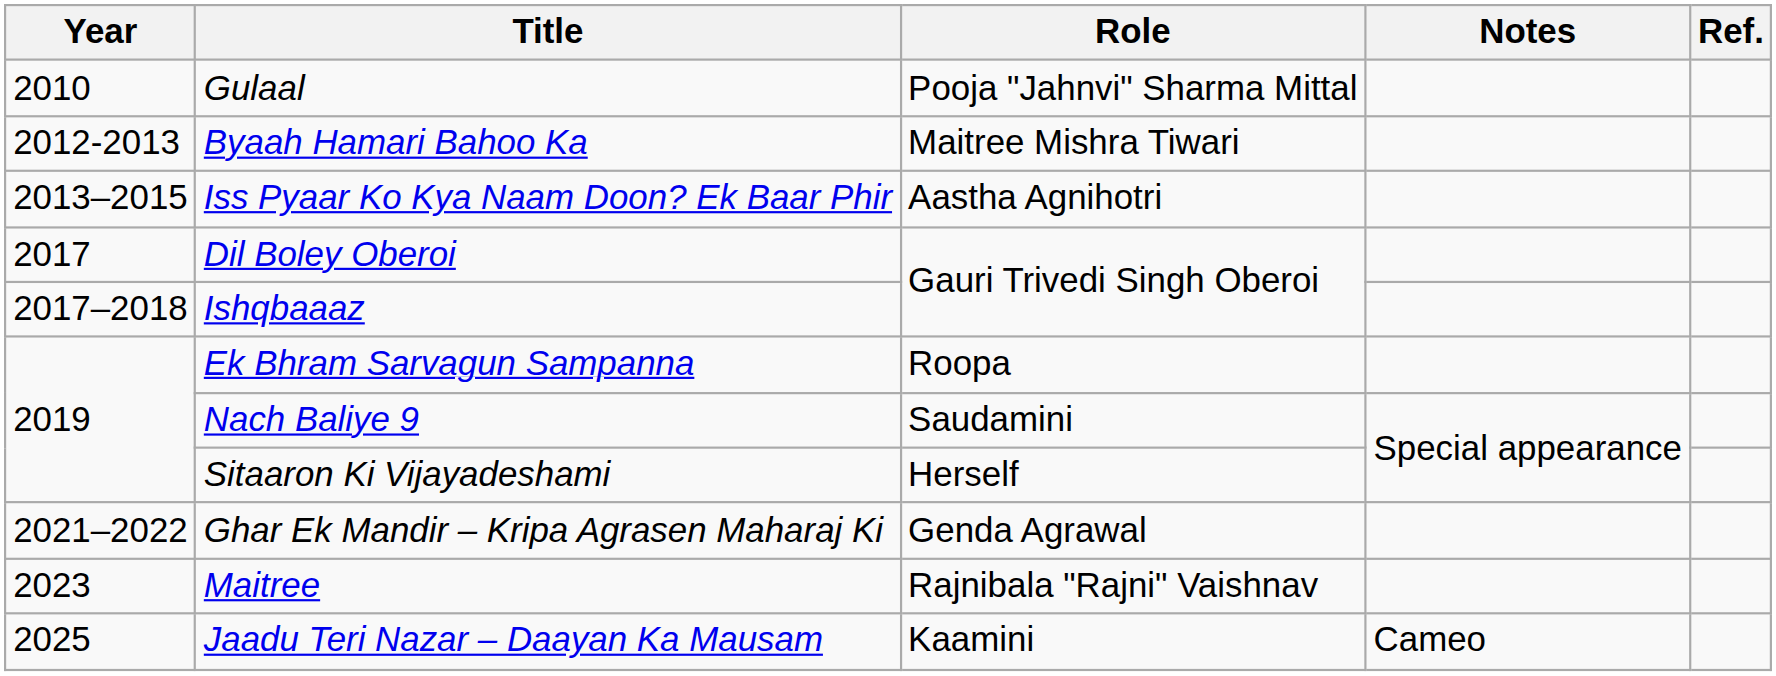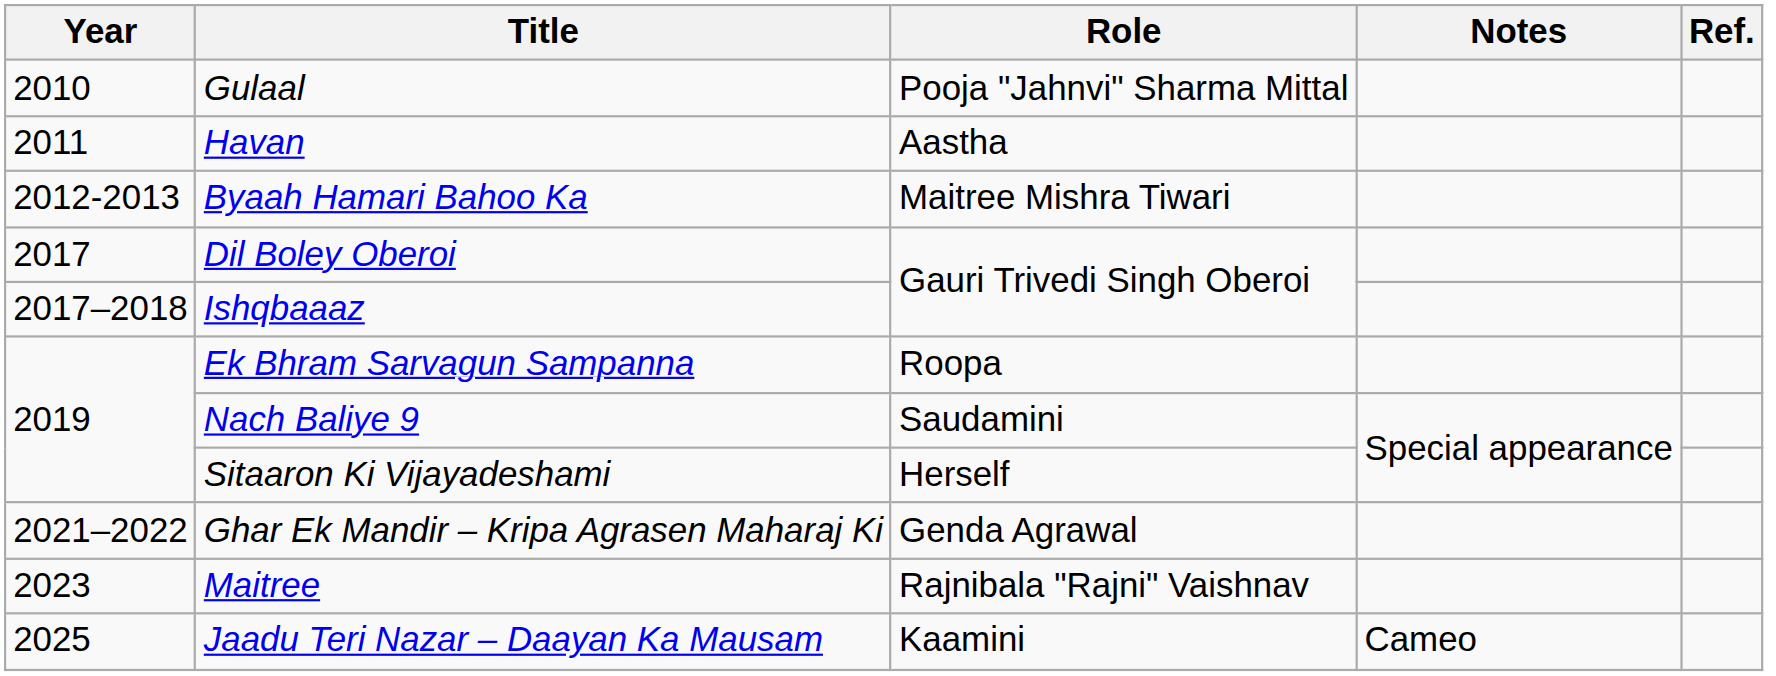+ row: 2011 | Havan | Aastha
- row: 2013–2015 | Iss Pyaar Ko Kya Naam Doon? Ek Baar Phir | Aastha Agnihotri
